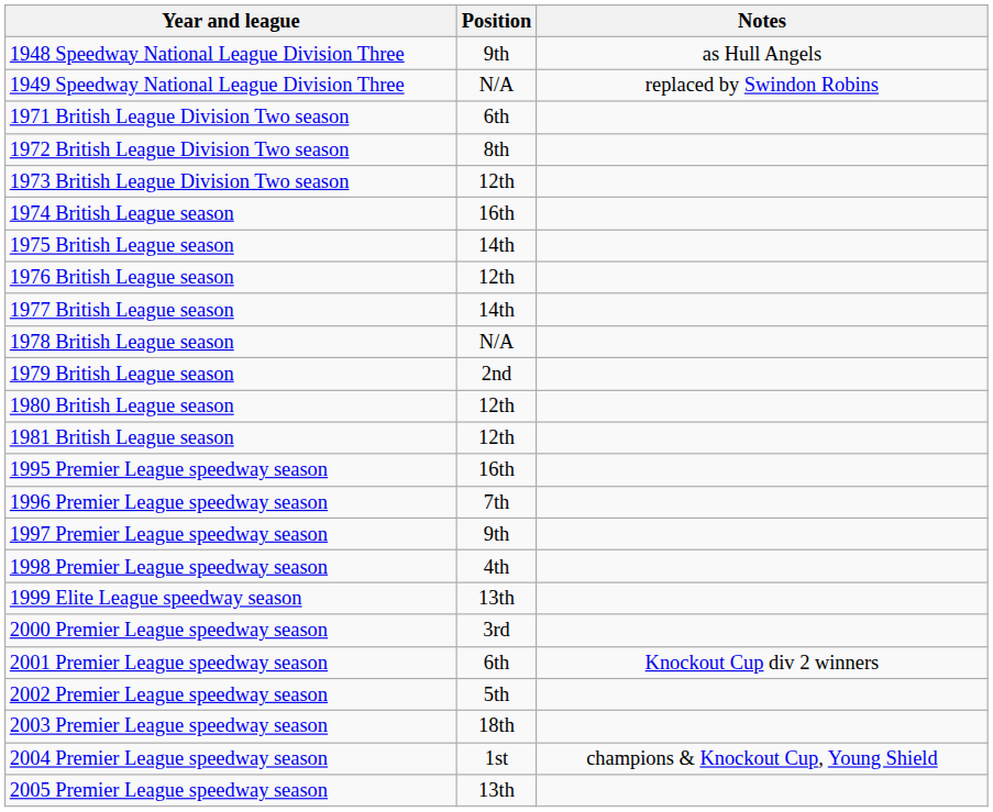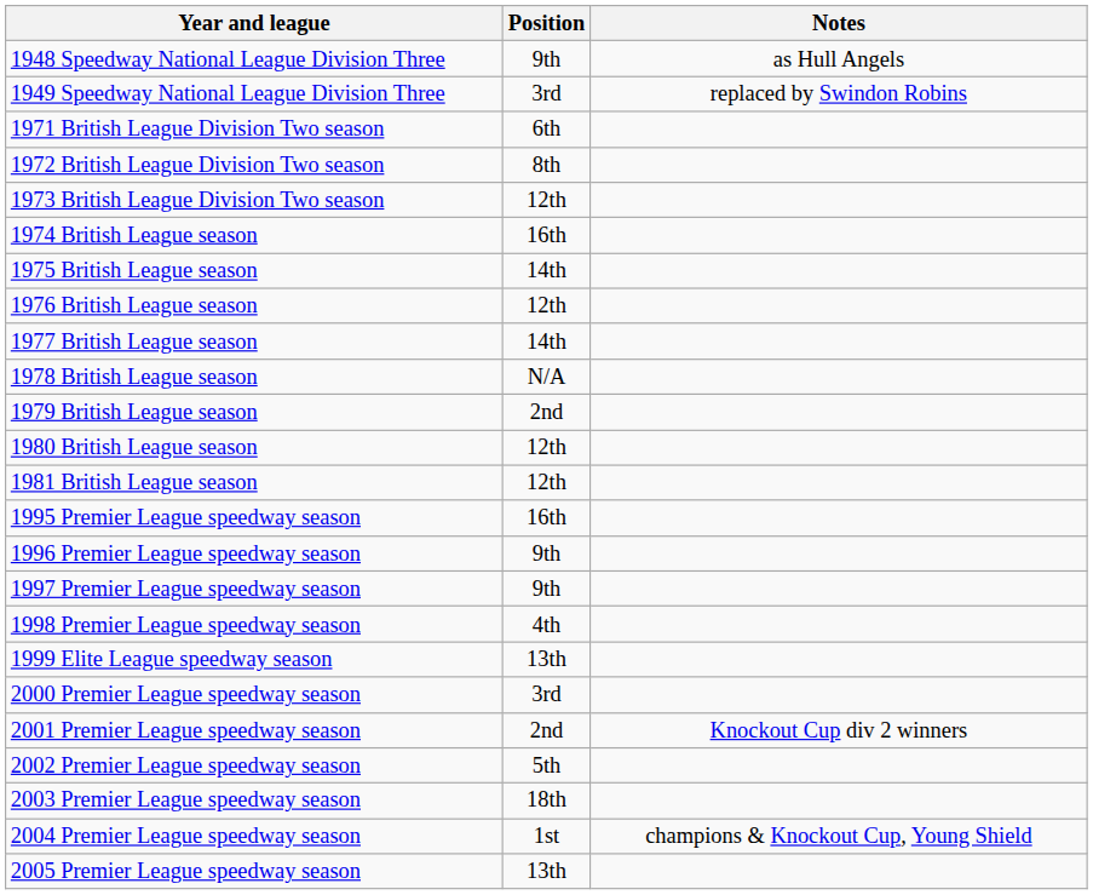1949 Speedway National League Division Three | Position: N/A -> 3rd
1996 Premier League speedway season | Position: 7th -> 9th
2001 Premier League speedway season | Position: 6th -> 2nd
